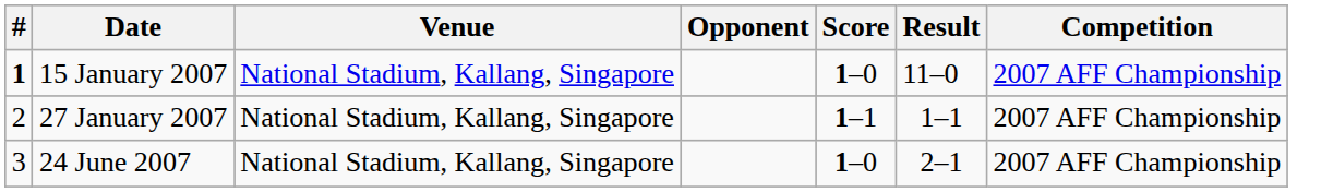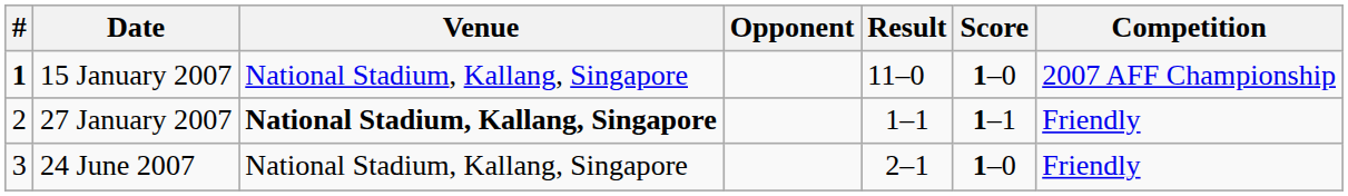columns swapped: Score <-> Result
27 January 2007 | Venue: normal -> bold
27 January 2007 | Competition: 2007 AFF Championship -> Friendly
24 June 2007 | Competition: 2007 AFF Championship -> Friendly
